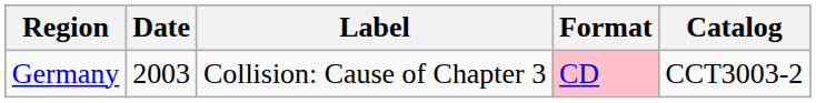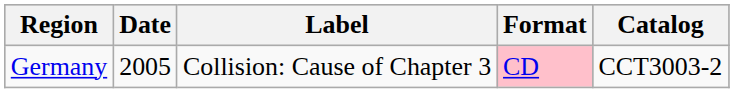Germany | Date: 2003 -> 2005
